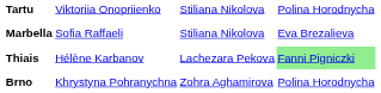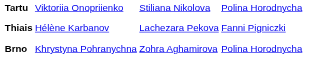- row: Marbella | Sofia Raffaeli | Stiliana Nikolova | Eva Brezalieva
Thiais | column 4: lightgreen background -> no background
